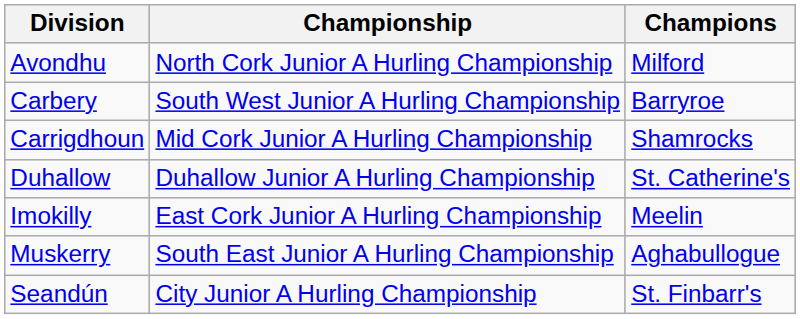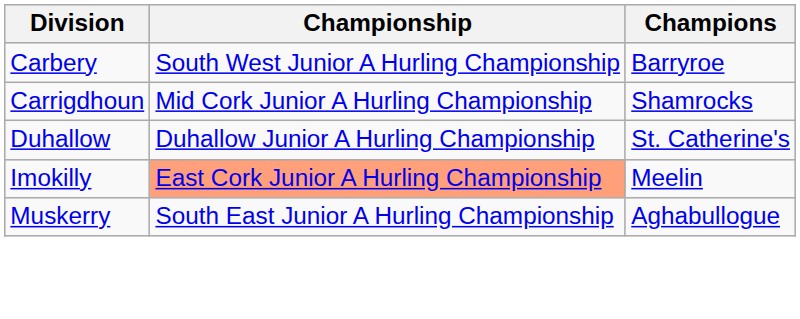- row: Avondhu | North Cork Junior A Hurling Championship | Milford
Imokilly | Championship: no background -> lightsalmon background
- row: Seandún | City Junior A Hurling Championship | St. Finbarr's
